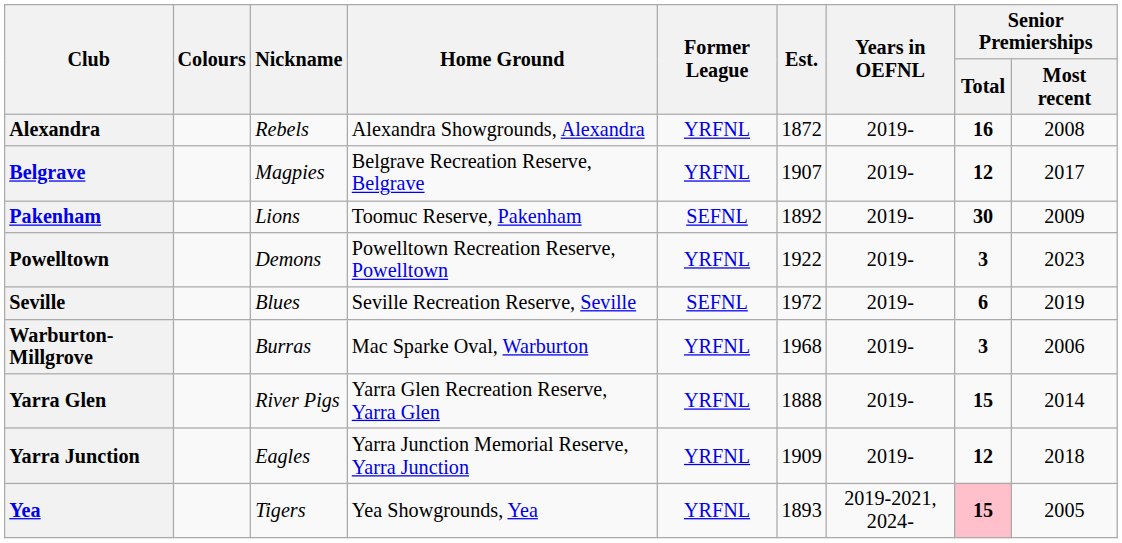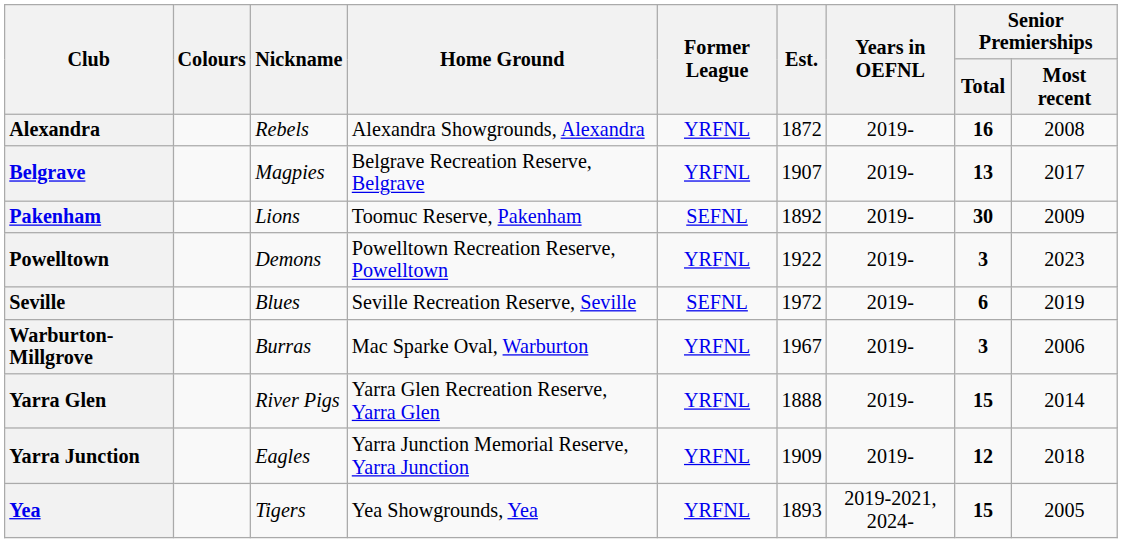Belgrave | Senior Premierships / Total: 12 -> 13
Warburton-Millgrove | Est.: 1968 -> 1967
Yea | Senior Premierships / Total: pink background -> no background
